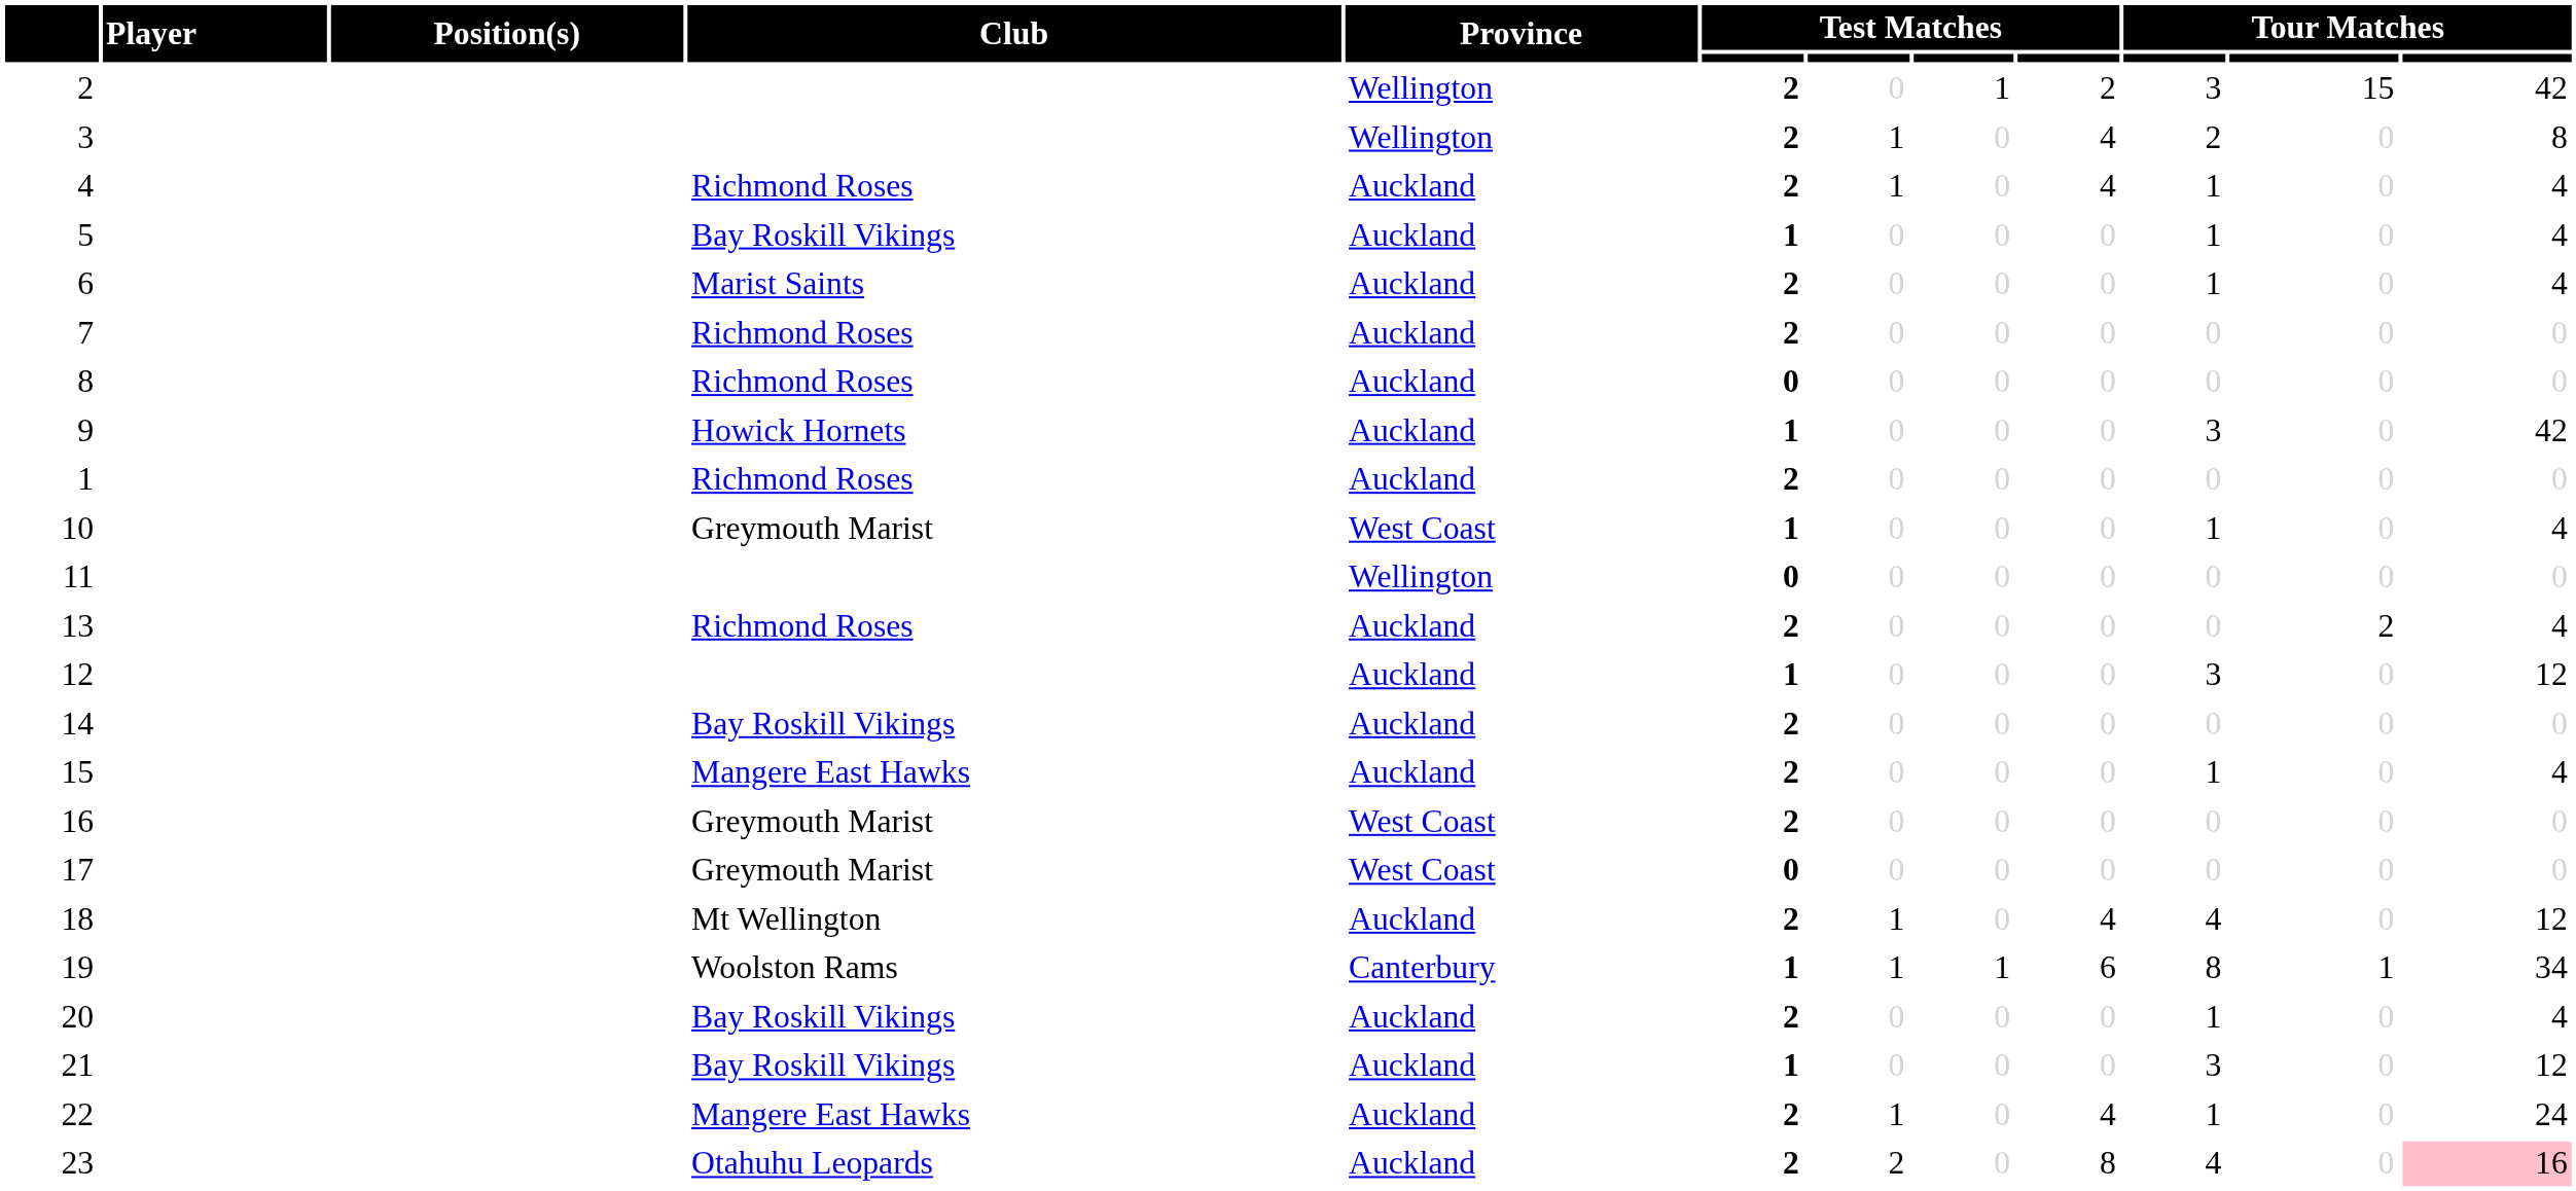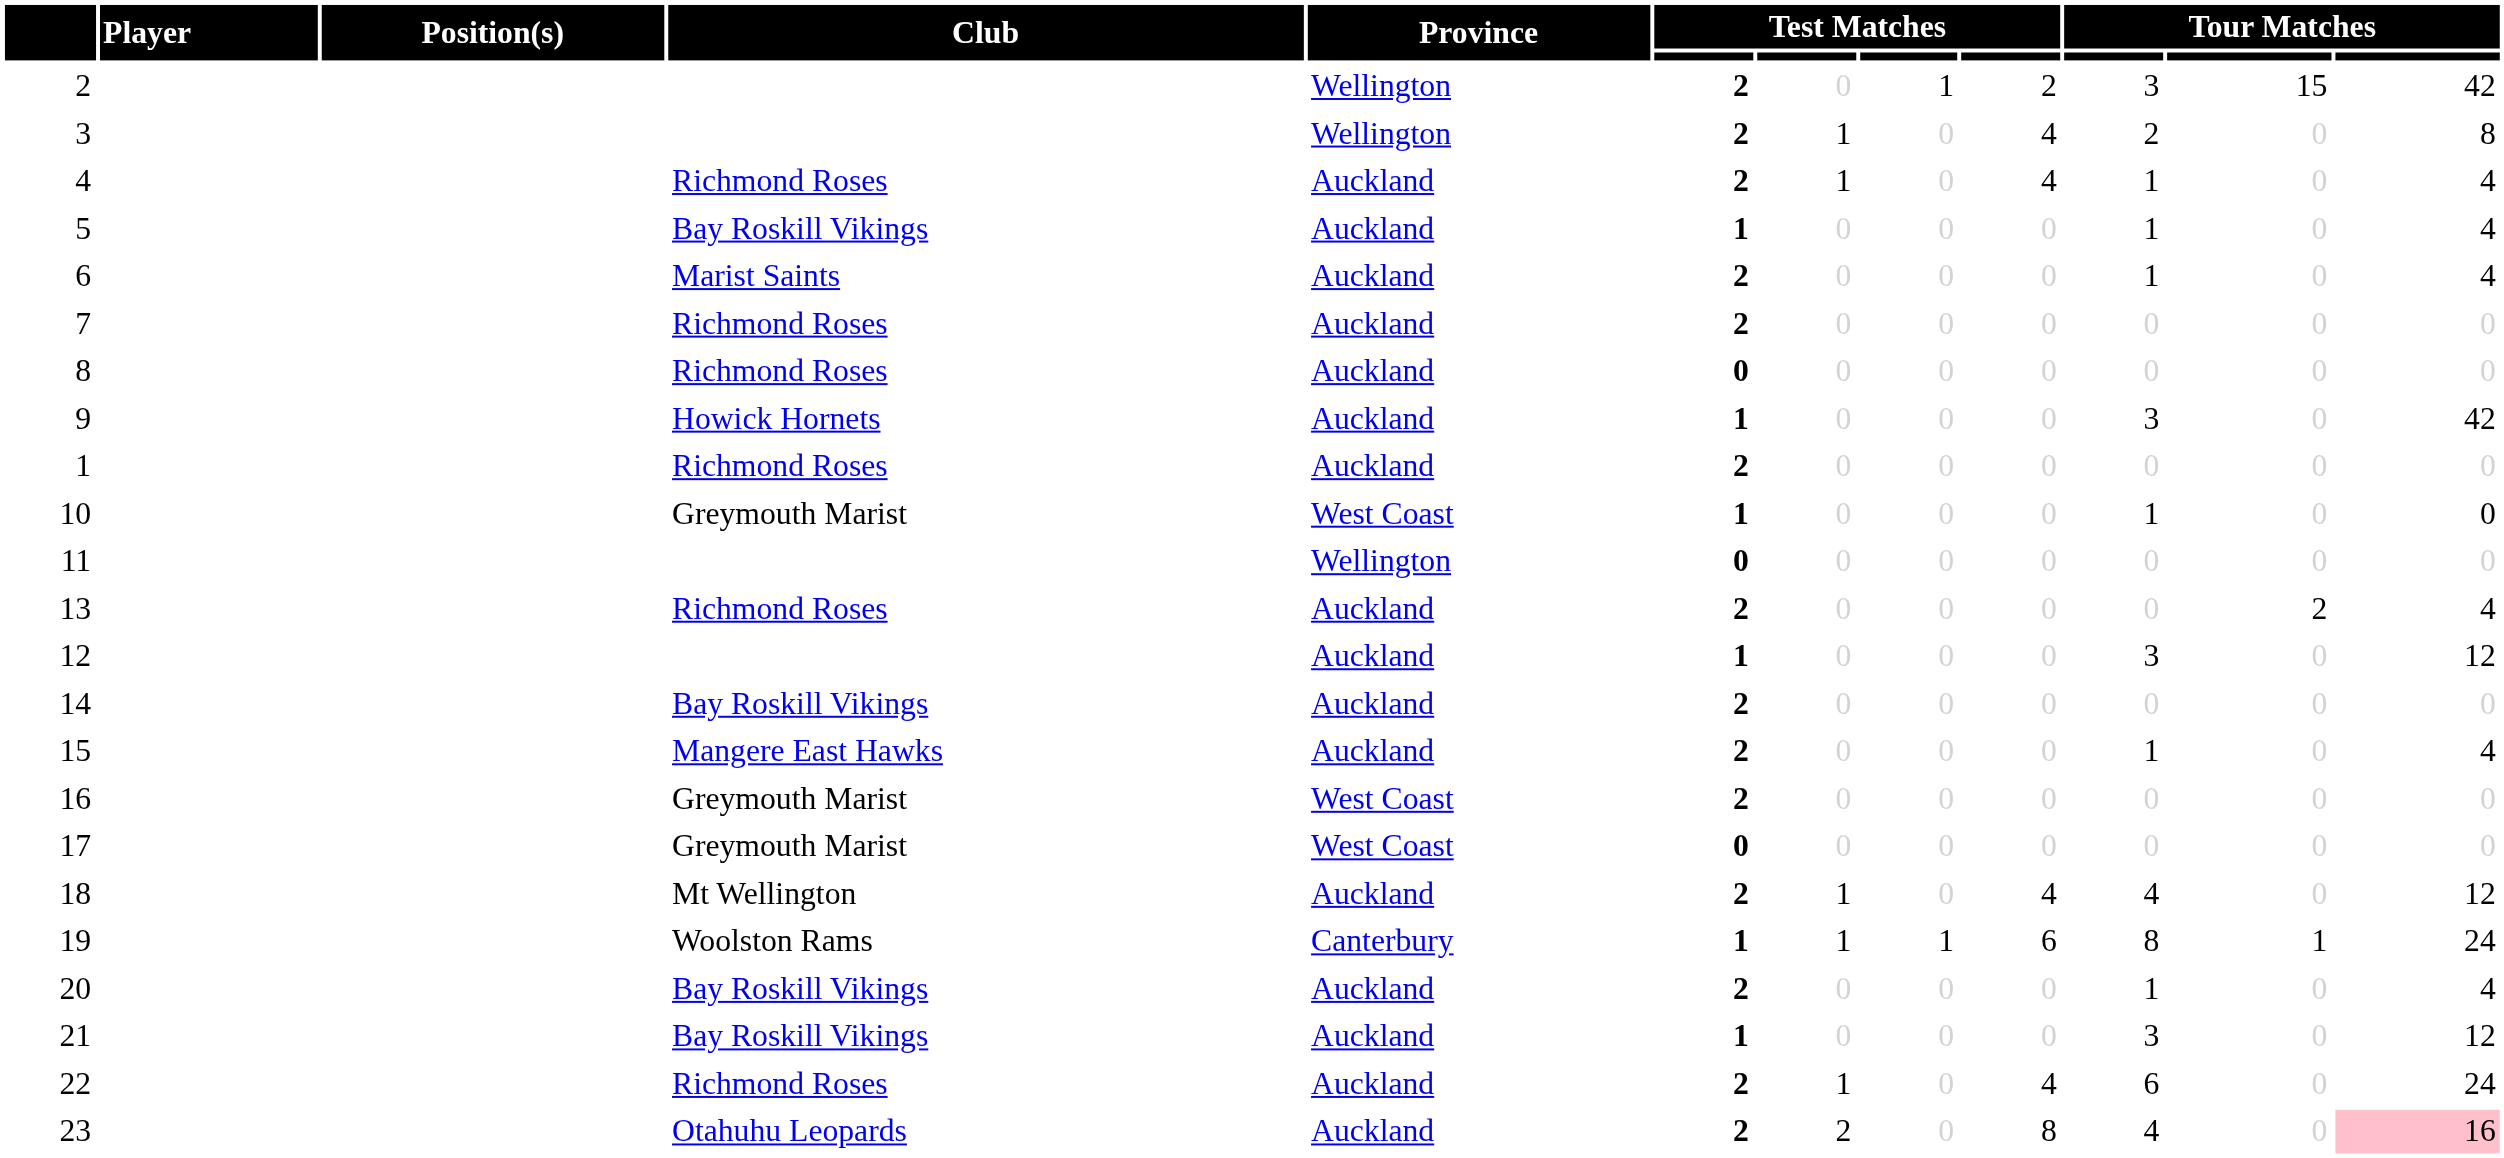10 | column 12: 4 -> 0
19 | column 12: 34 -> 24
22 | Club: Mangere East Hawks -> Richmond Roses
22 | column 10: 1 -> 6
